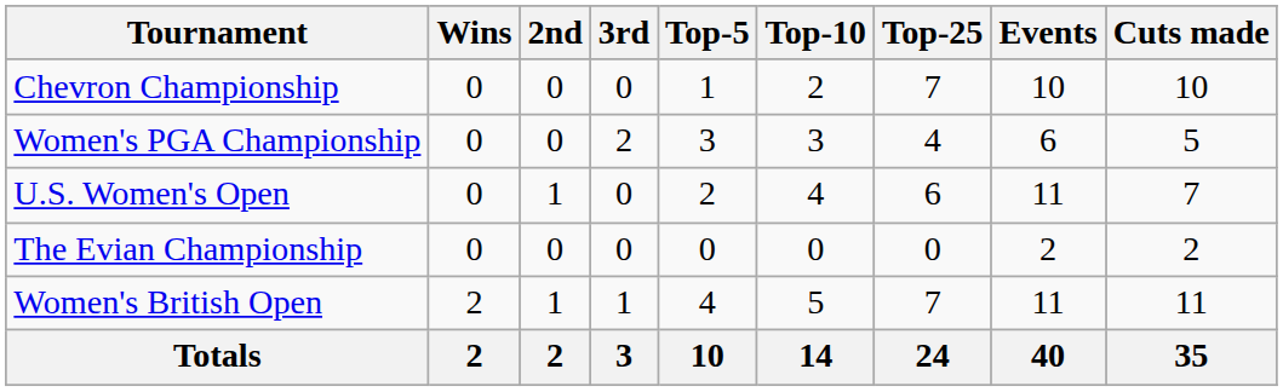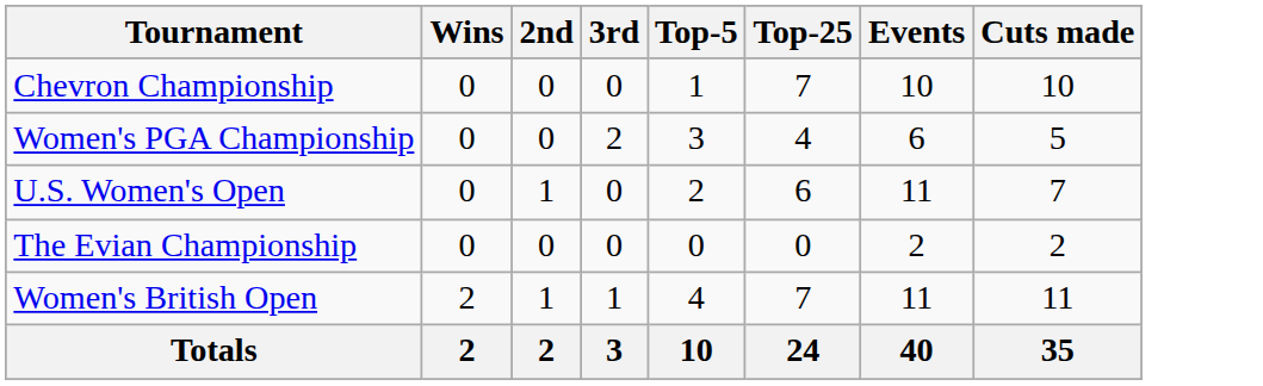- column: Top-10 | 2 | 3 | 4 | 0 | 5 | 14
